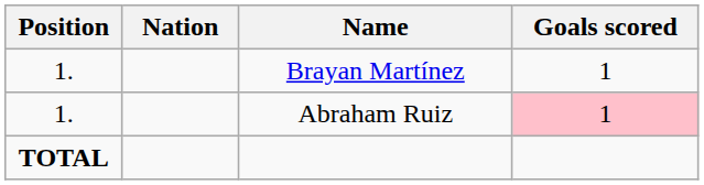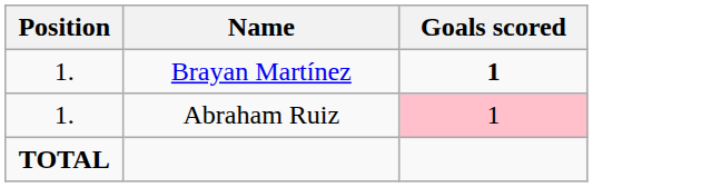- column: Nation
Brayan Martínez | Goals scored: normal -> bold
